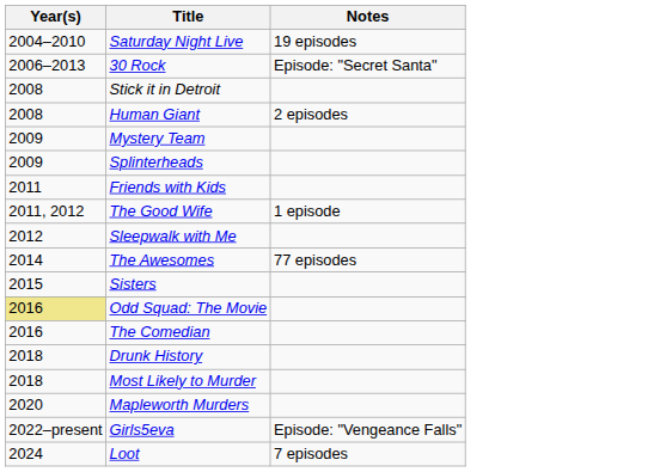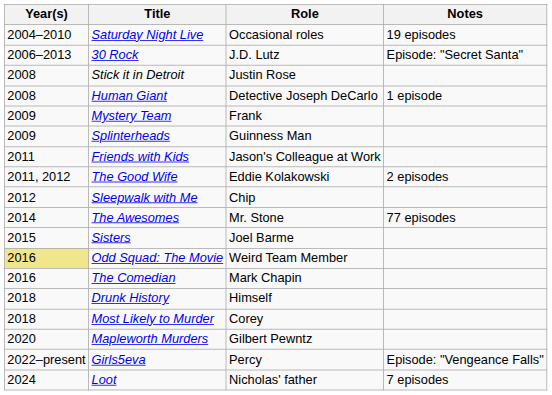+ column: Role | Occasional roles | J.D. Lutz | Justin Rose | Detective Joseph DeCarlo | Frank | Guinness Man | Jason's Colleague at Work | Eddie Kolakowski | Chip | Mr. Stone | Joel Barme | Weird Team Member | Mark Chapin | Himself | Corey | Gilbert Pewntz | Percy | Nicholas' father
Human Giant | Notes: 2 episodes -> 1 episode
The Good Wife | Notes: 1 episode -> 2 episodes
